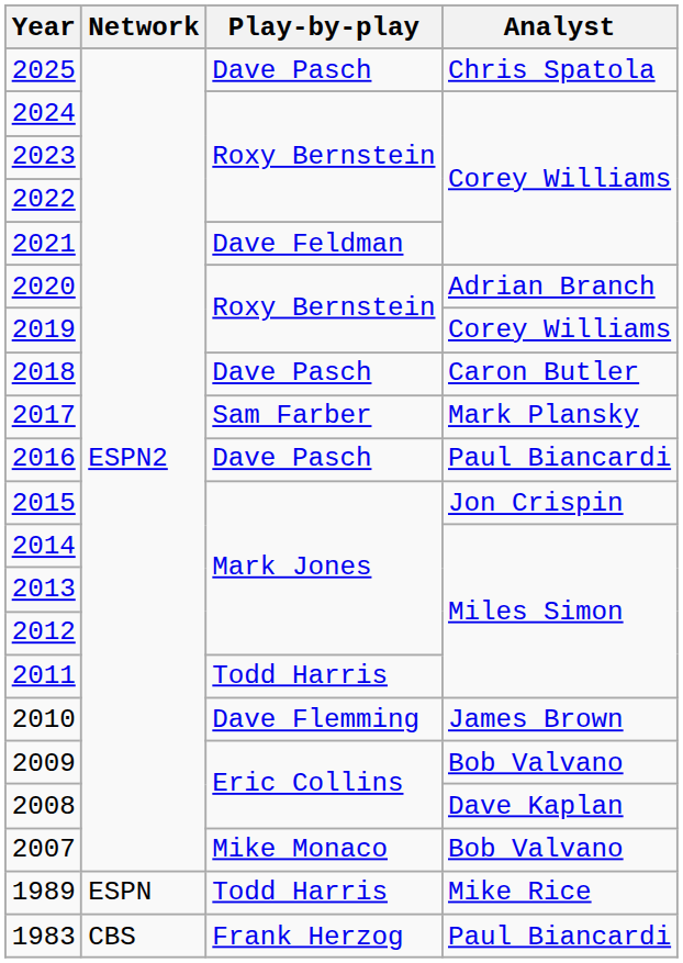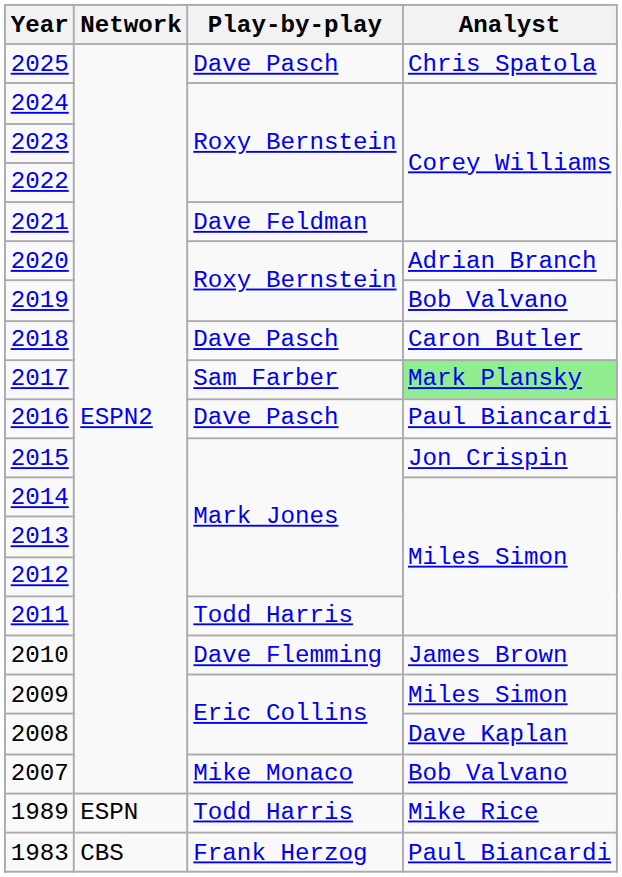2019 | Analyst: Corey Williams -> Bob Valvano
2017 | Analyst: no background -> lightgreen background
2009 | Analyst: Bob Valvano -> Miles Simon
